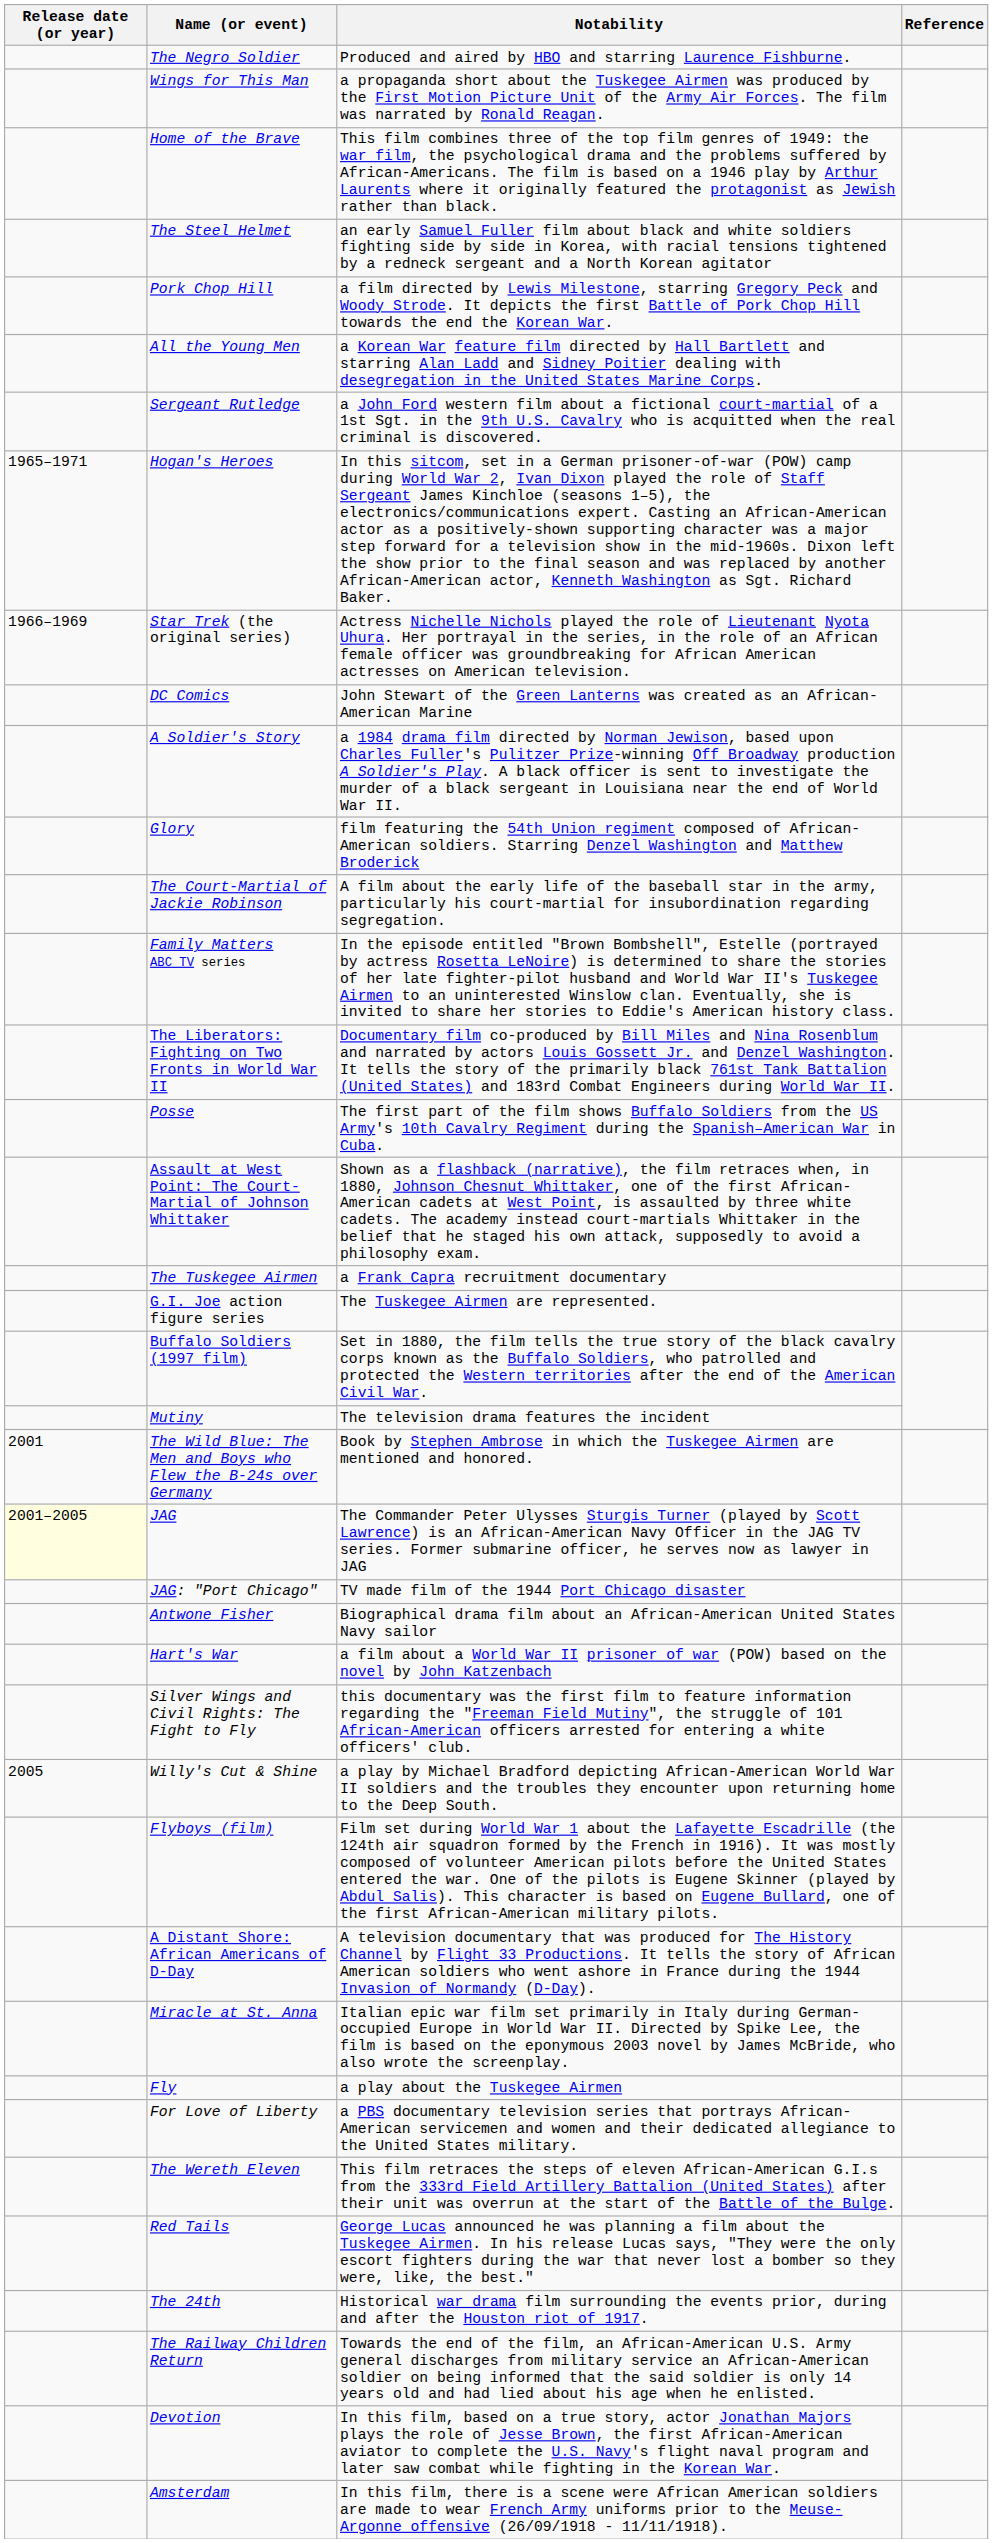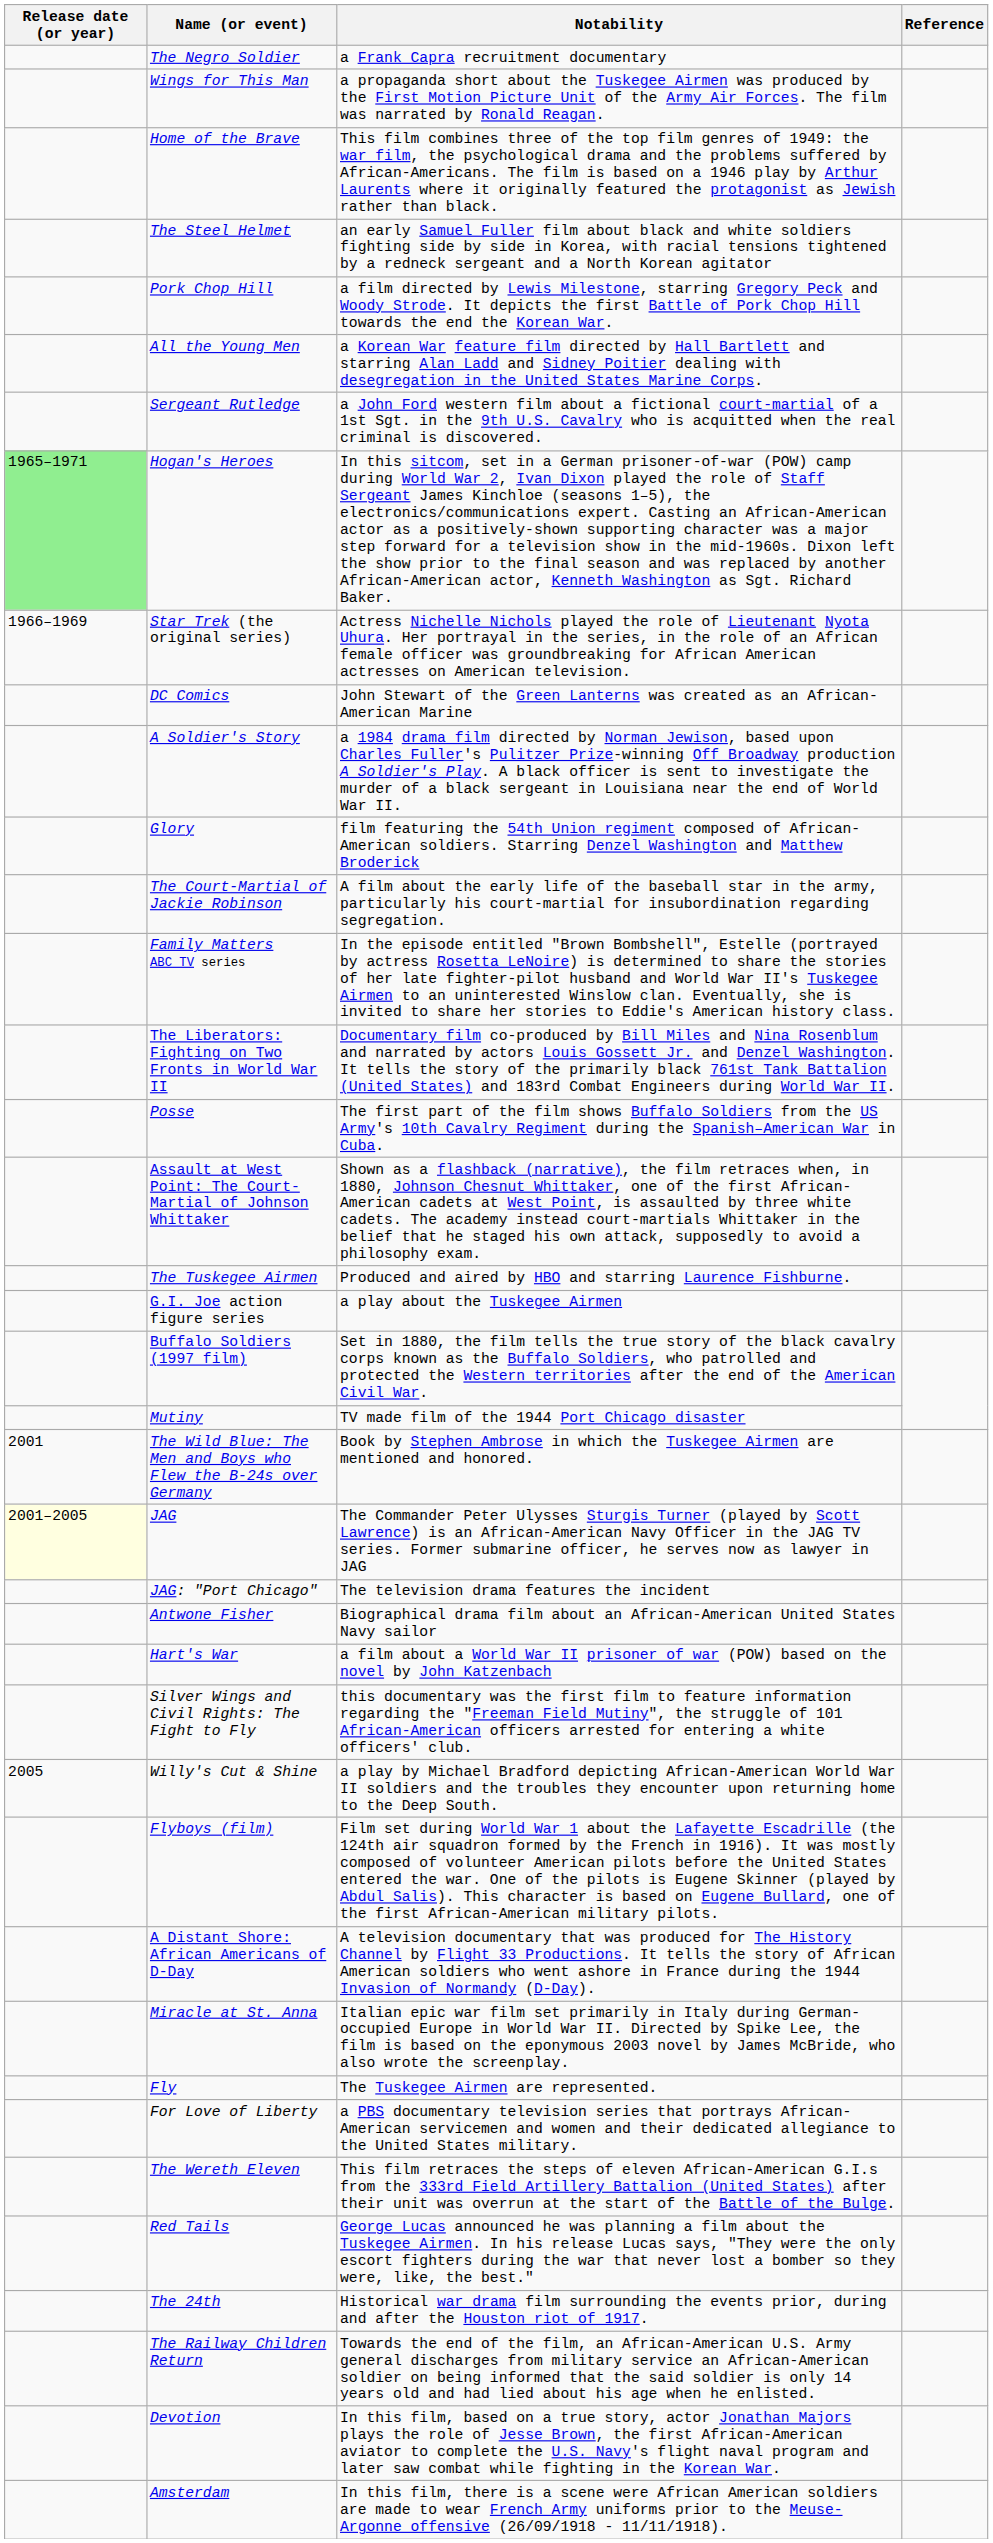The Negro Soldier | Notability: Produced and aired by HBO and starring Laurence Fishburne. -> a Frank Capra recruitment documentary
Hogan's Heroes | Release date (or year): no background -> lightgreen background
The Tuskegee Airmen | Notability: a Frank Capra recruitment documentary -> Produced and aired by HBO and starring Laurence Fishburne.
G.I. Joe action figure series | Notability: The Tuskegee Airmen are represented. -> a play about the Tuskegee Airmen
Mutiny | Notability: The television drama features the incident -> TV made film of the 1944 Port Chicago disaster
JAG: "Port Chicago" | Notability: TV made film of the 1944 Port Chicago disaster -> The television drama features the incident
Fly | Notability: a play about the Tuskegee Airmen -> The Tuskegee Airmen are represented.
